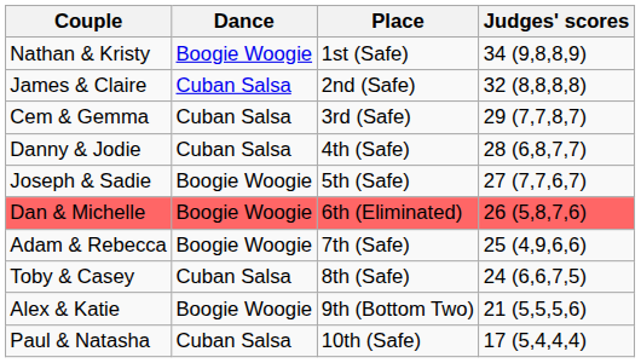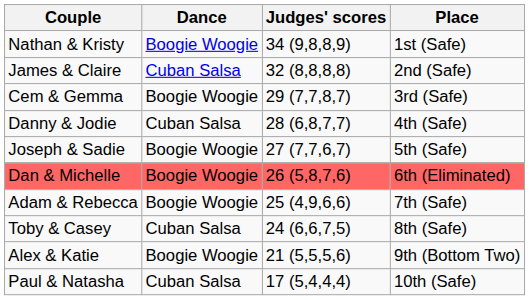columns swapped: Judges' scores <-> Place
Cem & Gemma | Dance: Cuban Salsa -> Boogie Woogie
